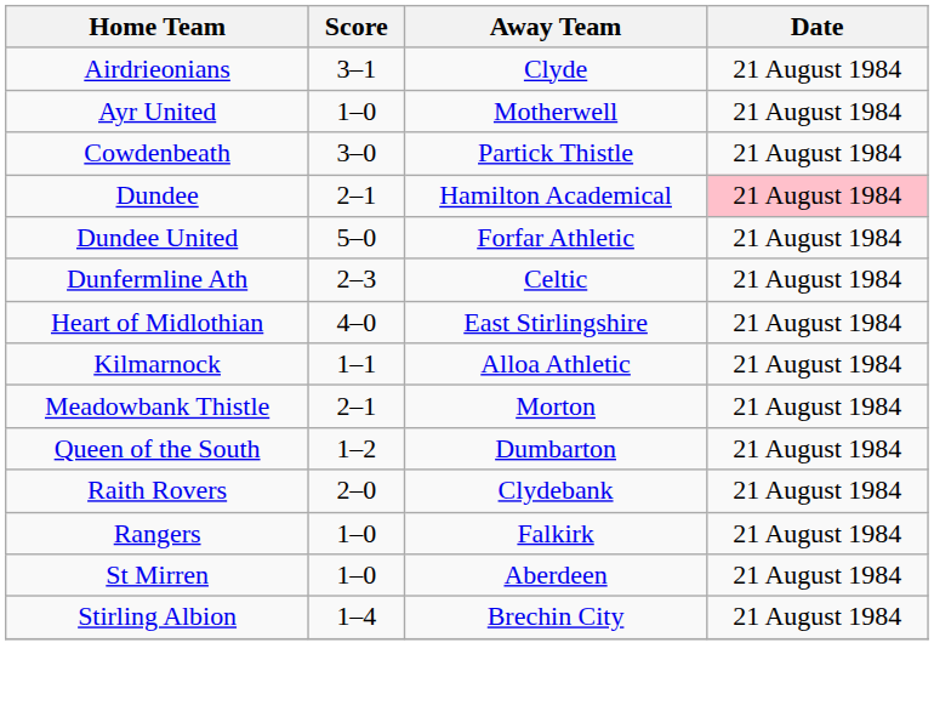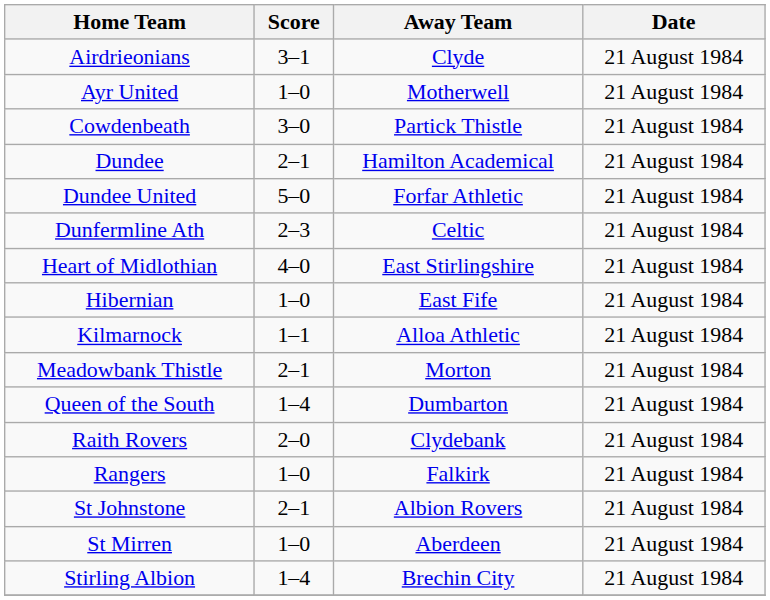Dundee | Date: pink background -> no background
+ row: Hibernian | 1–0 | East Fife | 21 August 1984
Queen of the South | Score: 1–2 -> 1–4
+ row: St Johnstone | 2–1 | Albion Rovers | 21 August 1984
